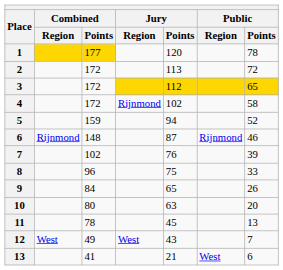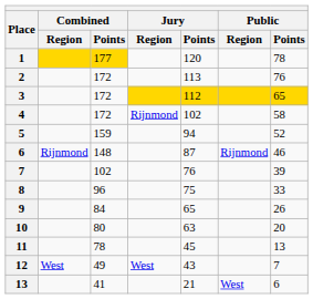2 | Public / Points: 72 -> 76
